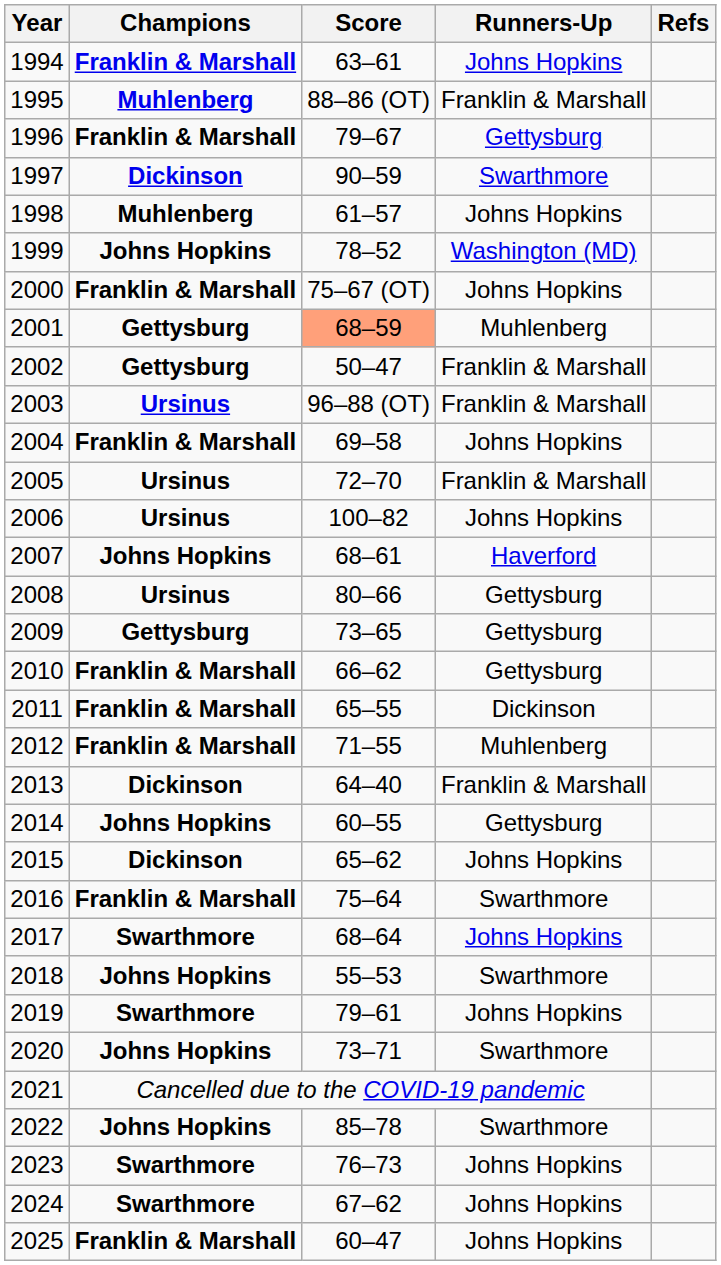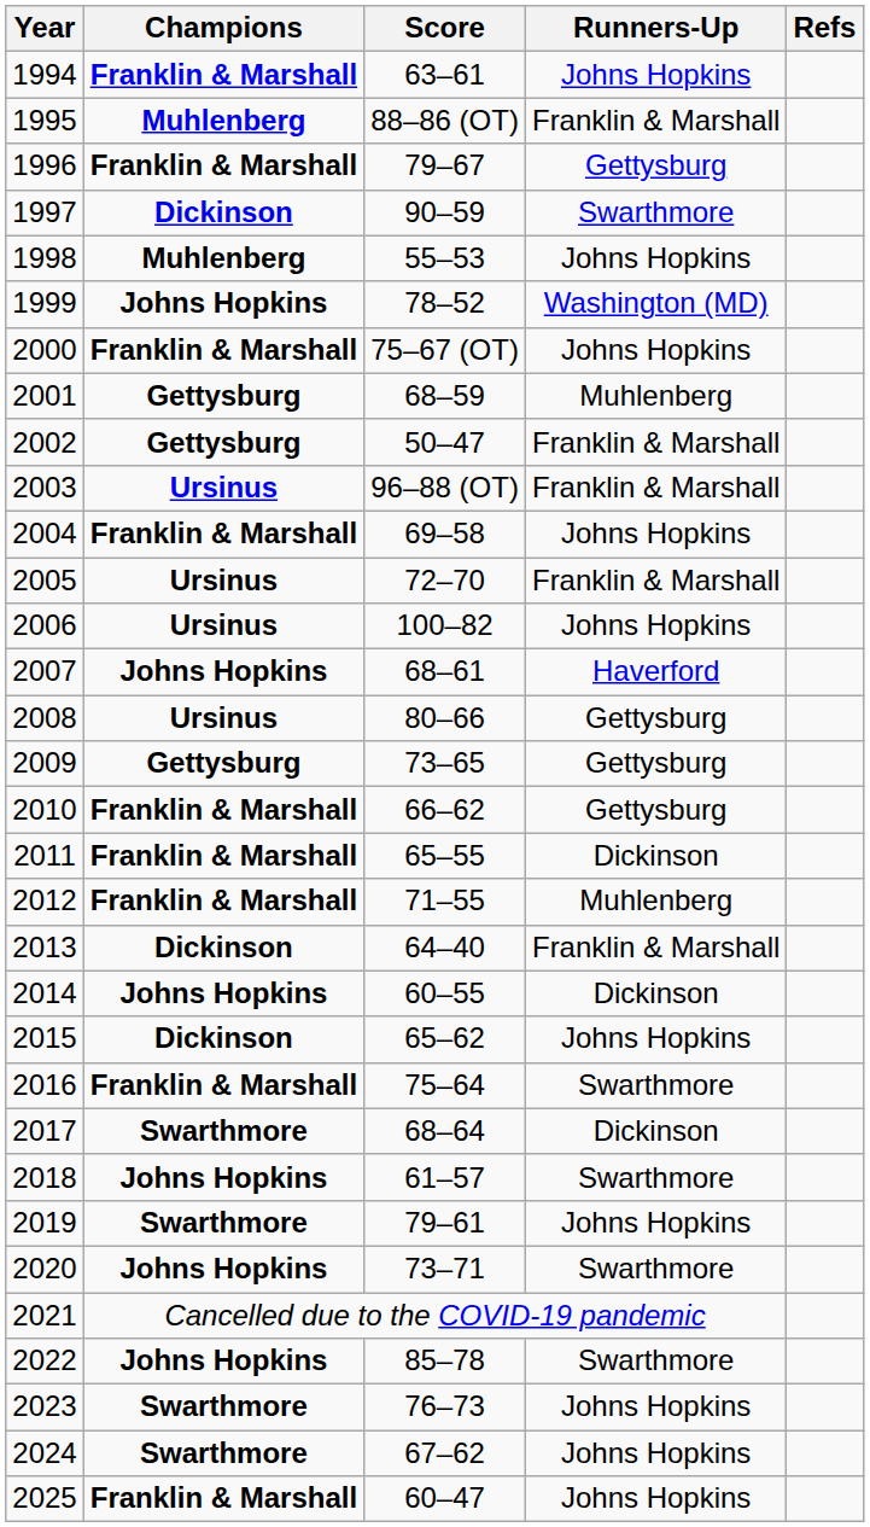1998 | Score: 61–57 -> 55–53
2001 | Score: lightsalmon background -> no background
2014 | Runners-Up: Gettysburg -> Dickinson
2017 | Runners-Up: Johns Hopkins -> Dickinson
2018 | Score: 55–53 -> 61–57
